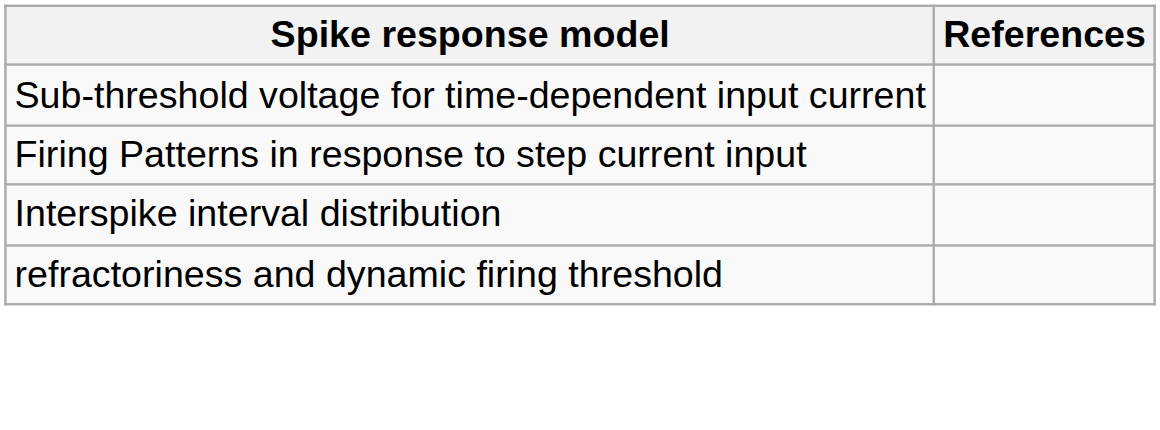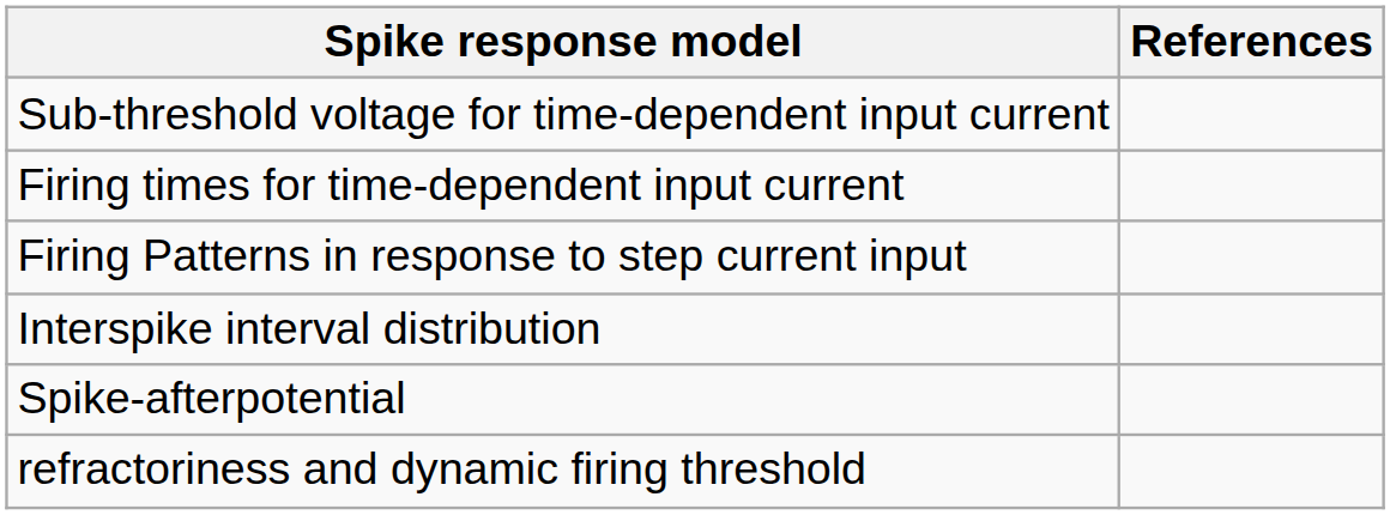+ row: Firing times for time-dependent input current
+ row: Spike-afterpotential
